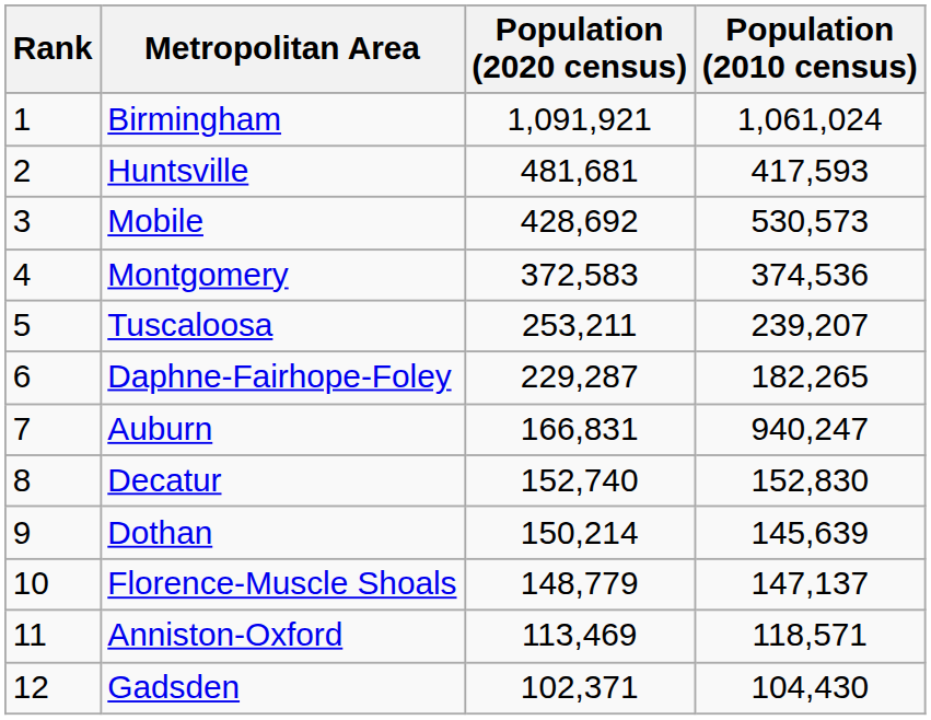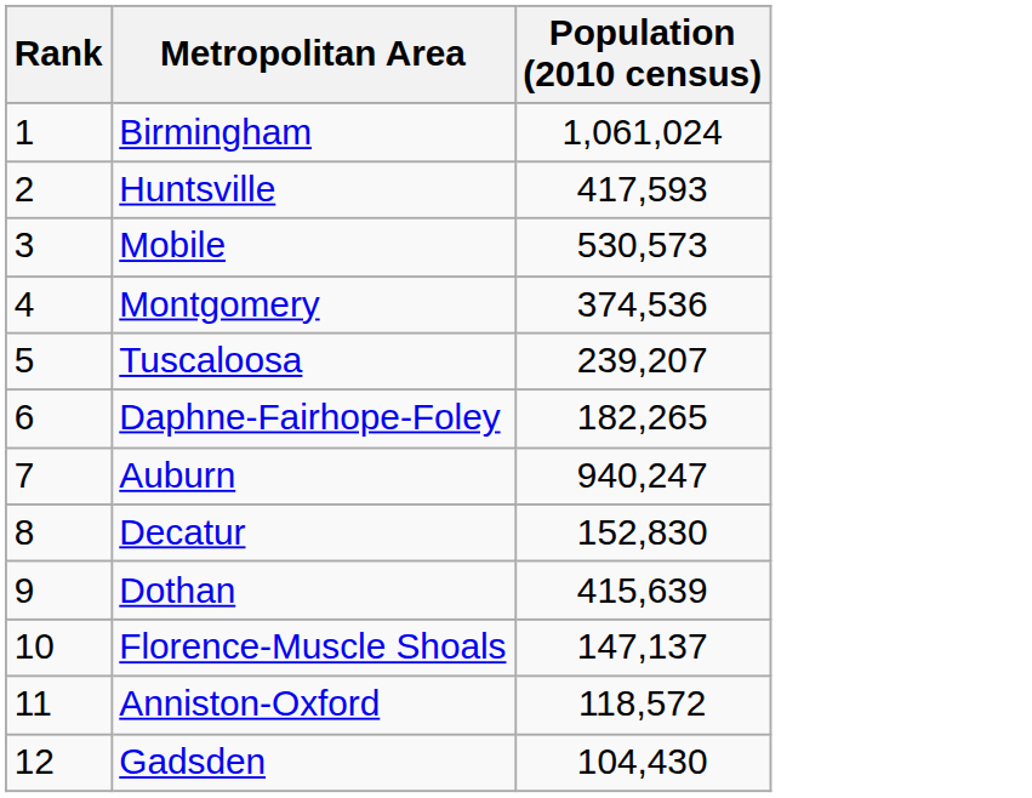- column: Population (2020 census) | 1,091,921 | 481,681 | 428,692 | 372,583 | 253,211 | 229,287 | 166,831 | 152,740 | 150,214 | 148,779 | 113,469 | 102,371
Dothan | Population (2010 census): 145,639 -> 415,639
Anniston-Oxford | Population (2010 census): 118,571 -> 118,572
